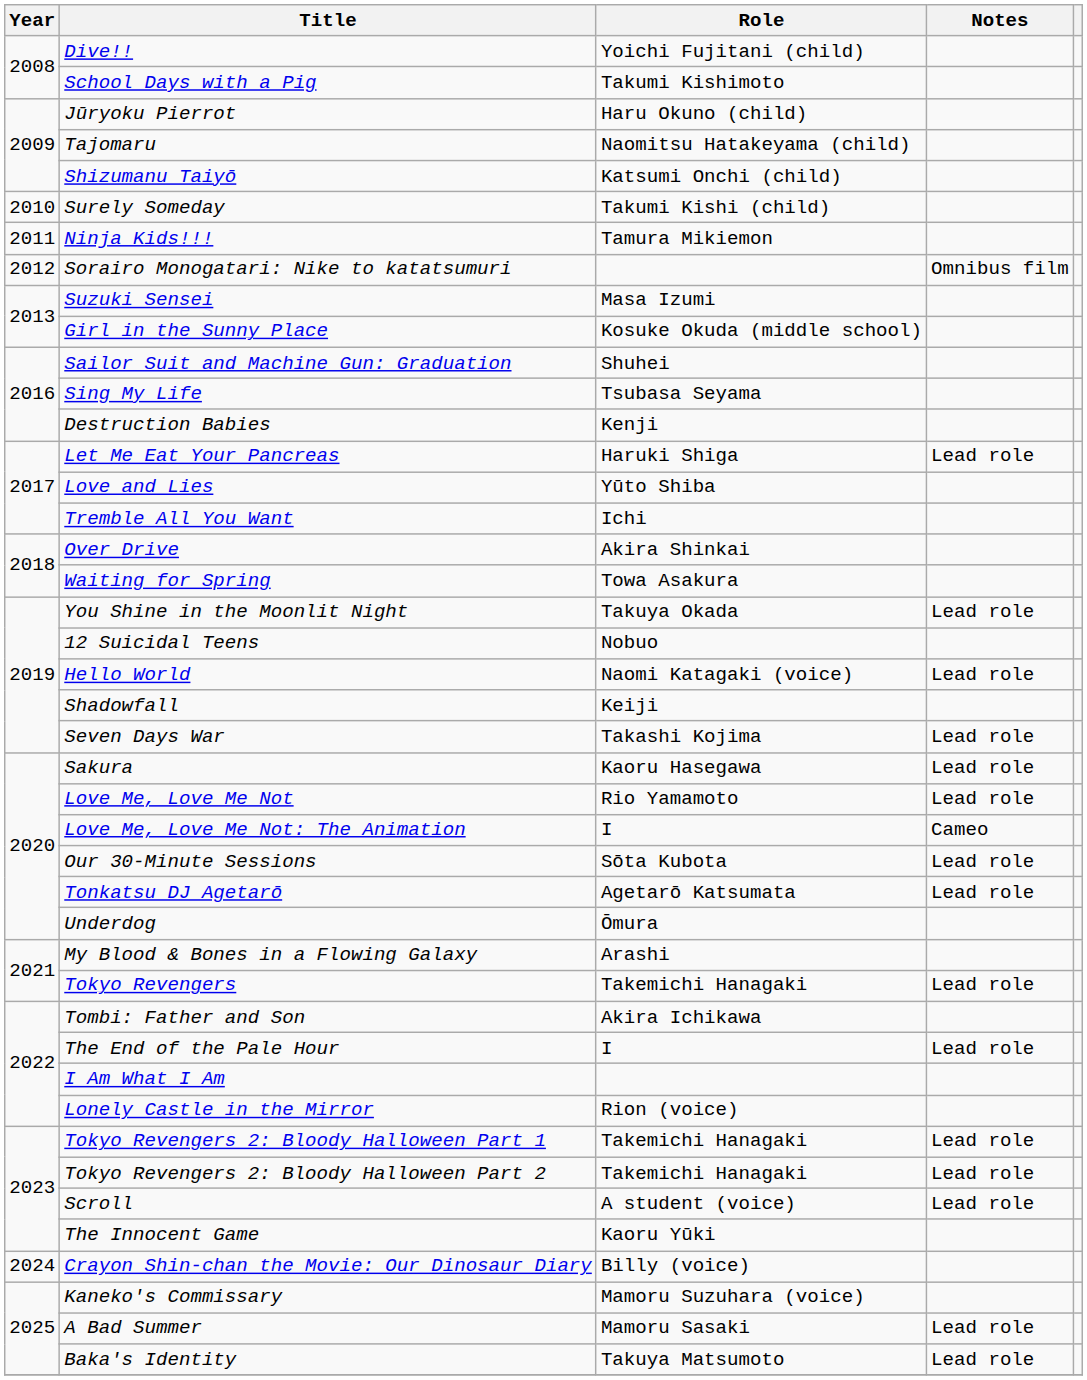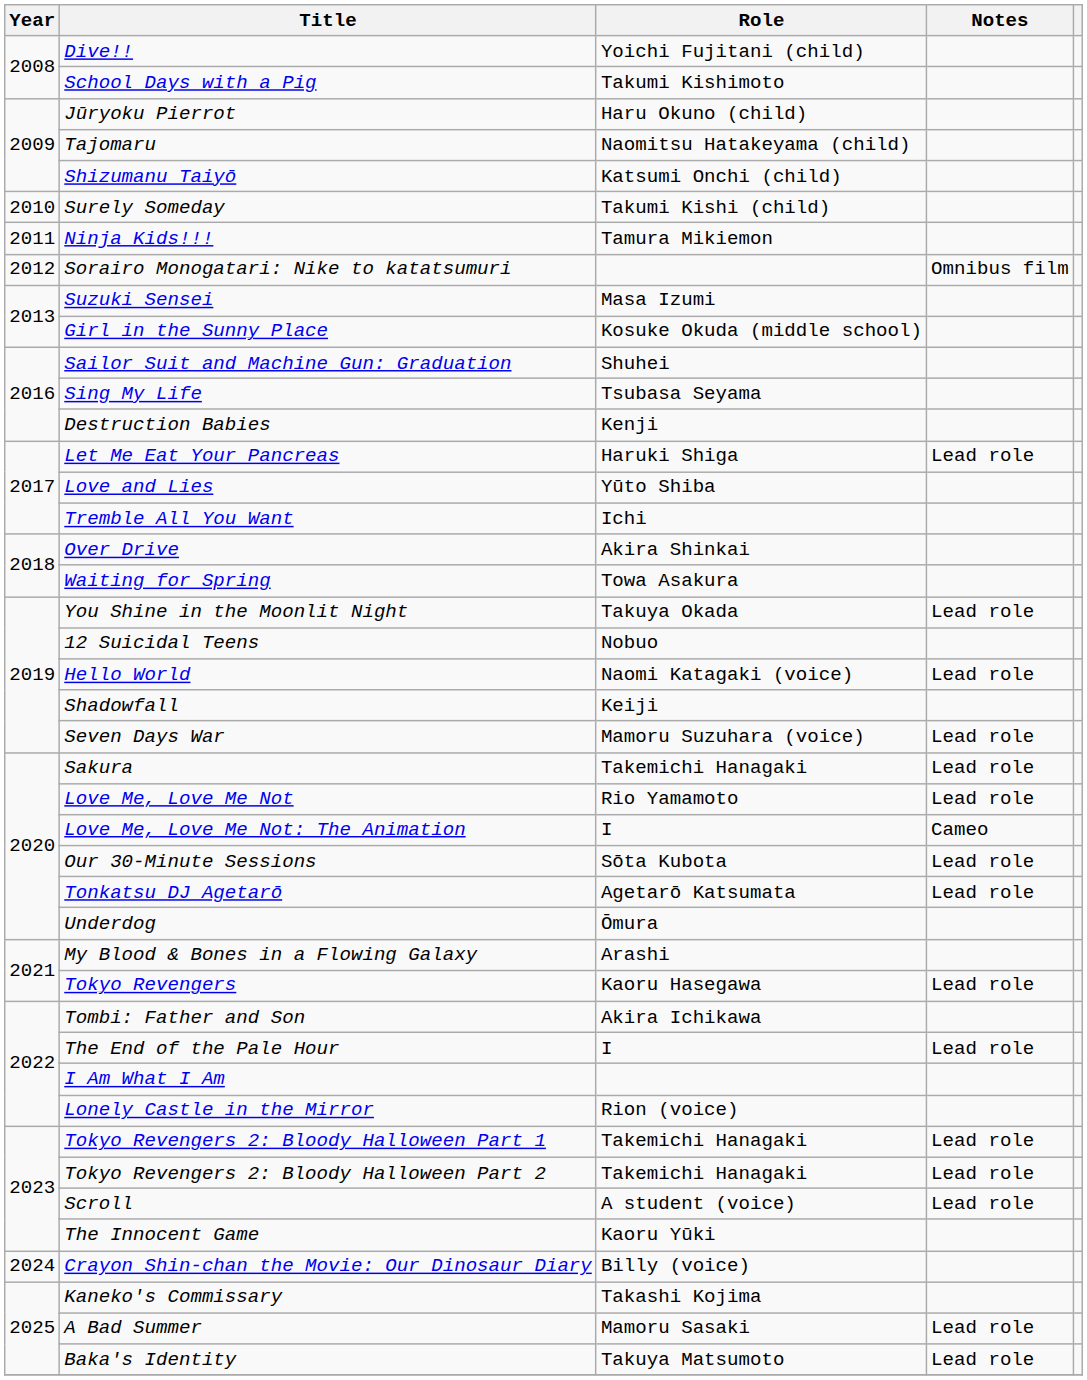Seven Days War | Role: Takashi Kojima -> Mamoru Suzuhara (voice)
Sakura | Role: Kaoru Hasegawa -> Takemichi Hanagaki
Tokyo Revengers | Role: Takemichi Hanagaki -> Kaoru Hasegawa
Kaneko's Commissary | Role: Mamoru Suzuhara (voice) -> Takashi Kojima
